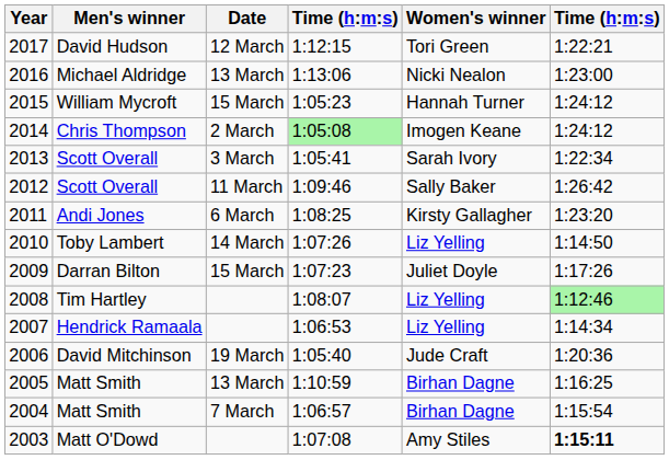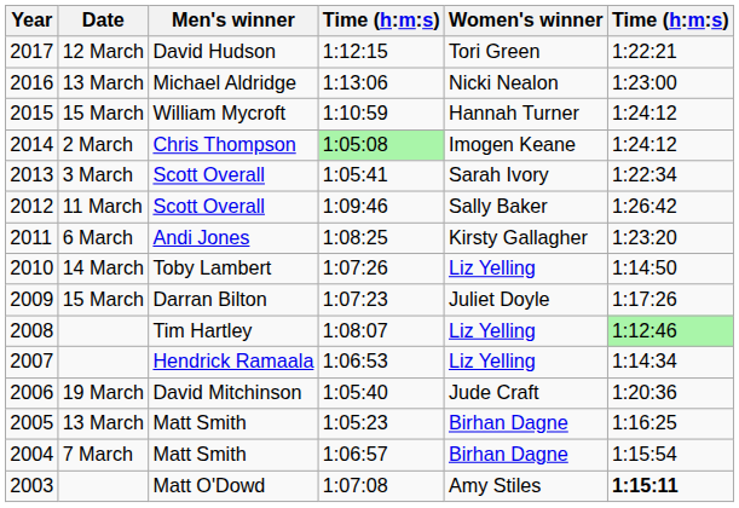columns swapped: Date <-> Men's winner
2015 | column 4: 1:05:23 -> 1:10:59
2005 | column 4: 1:10:59 -> 1:05:23
